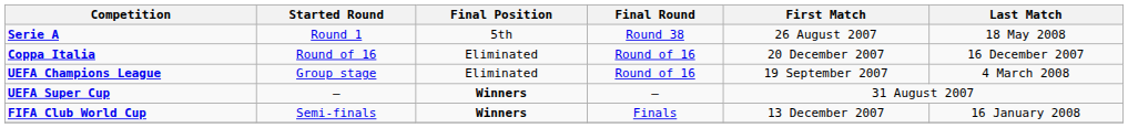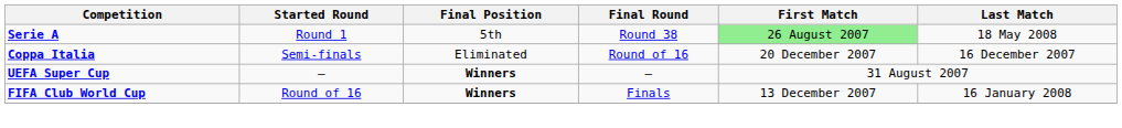Serie A | First Match: no background -> lightgreen background
Coppa Italia | Started Round: Round of 16 -> Semi-finals
- row: UEFA Champions League | Group stage | Eliminated | Round of 16 | 19 September 2007 | 4 March 2008
FIFA Club World Cup | Started Round: Semi-finals -> Round of 16
